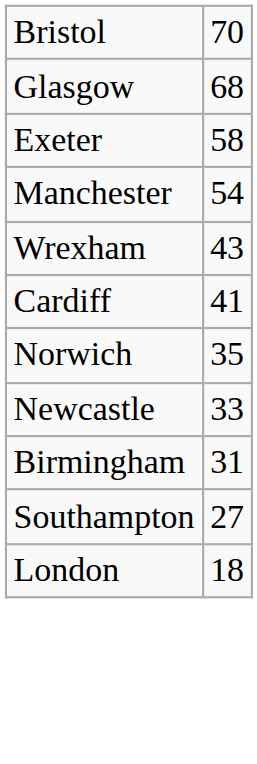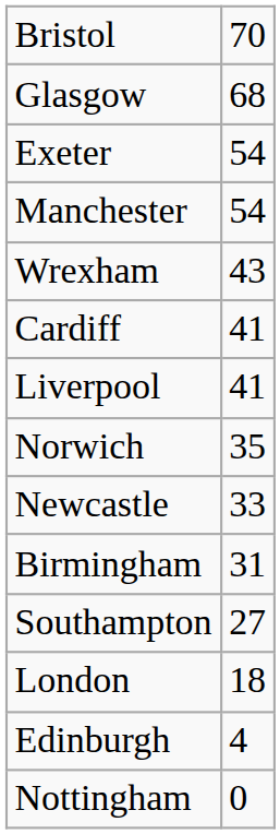Exeter | column 2: 58 -> 54
+ row: Liverpool | 41
+ row: Edinburgh | 4
+ row: Nottingham | 0
